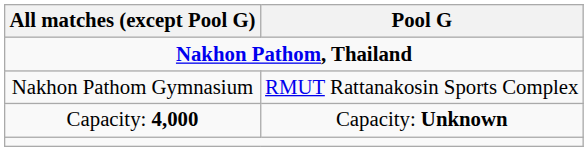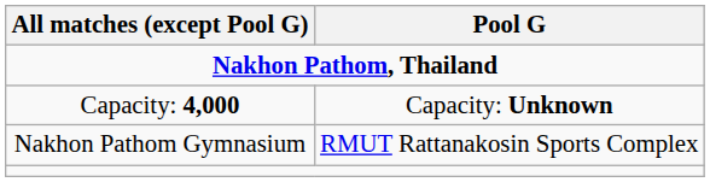rows swapped: Nakhon Pathom Gymnasium <-> Capacity: 4,000
